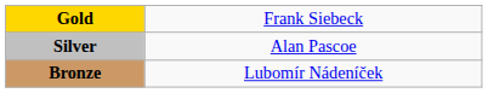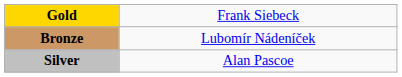rows swapped: Silver <-> Bronze
